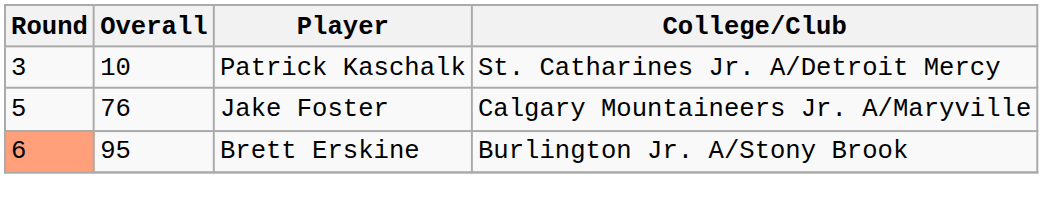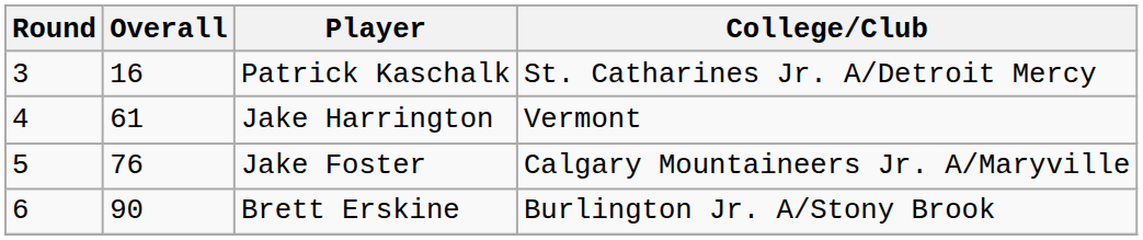Patrick Kaschalk | Overall: 10 -> 16
+ row: 4 | 61 | Jake Harrington | Vermont
Brett Erskine | Round: lightsalmon background -> no background
Brett Erskine | Overall: 95 -> 90
